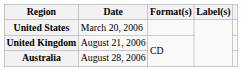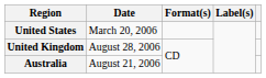United Kingdom | Date: August 21, 2006 -> August 28, 2006
Australia | Date: August 28, 2006 -> August 21, 2006
